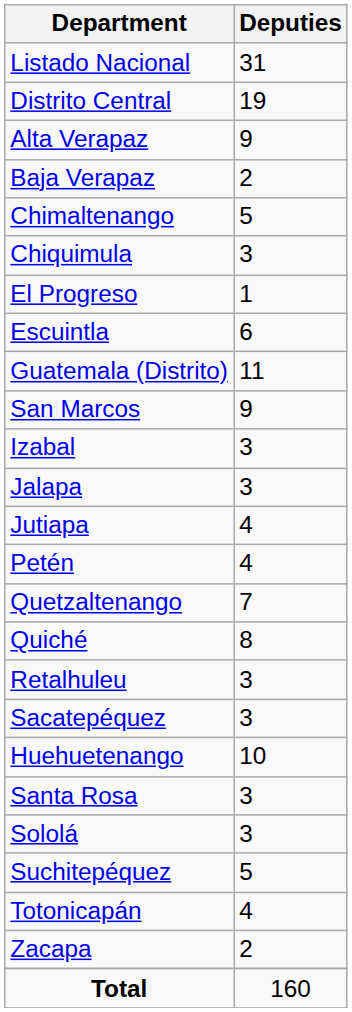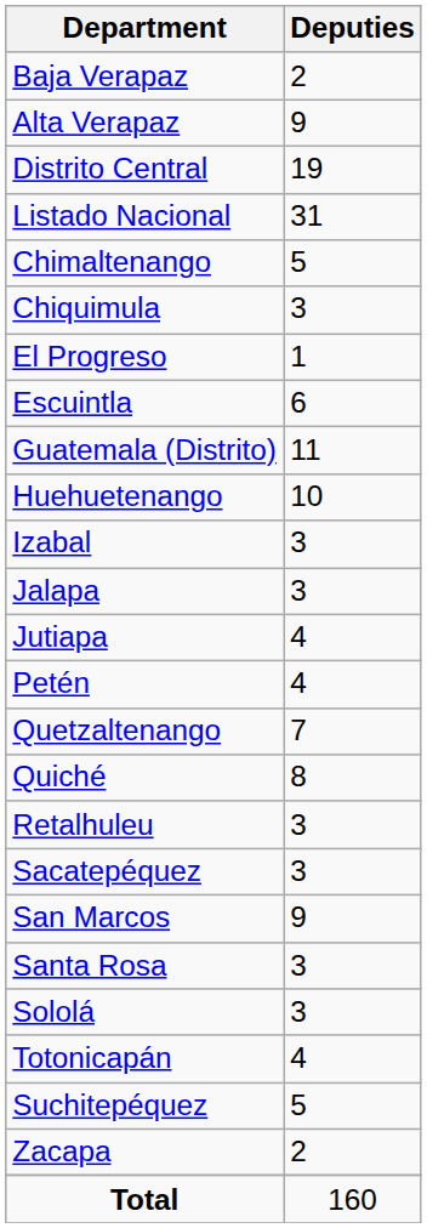rows swapped: Listado Nacional <-> Baja Verapaz
rows swapped: Distrito Central <-> Alta Verapaz
rows swapped: Huehuetenango <-> San Marcos
rows swapped: Suchitepéquez <-> Totonicapán
